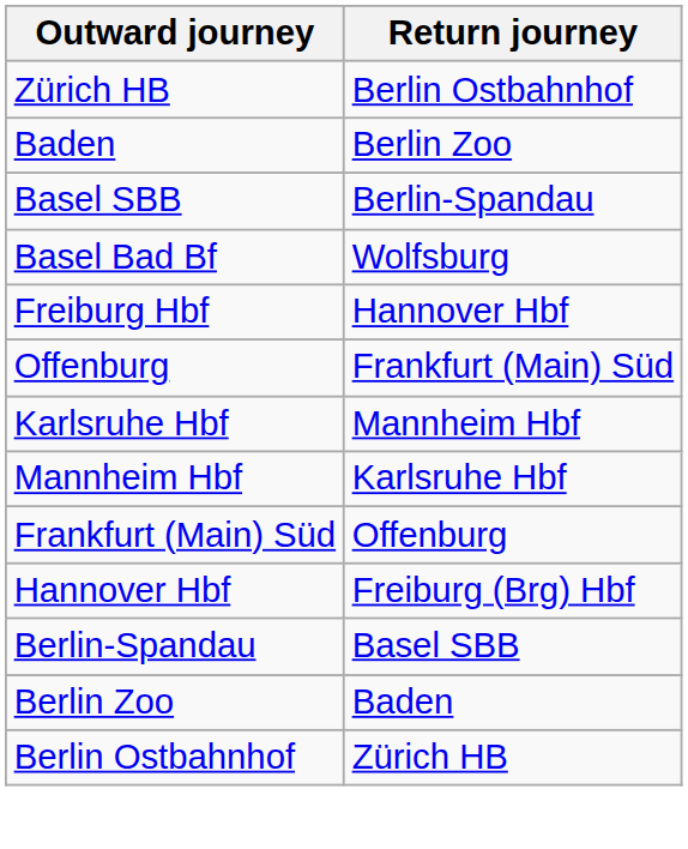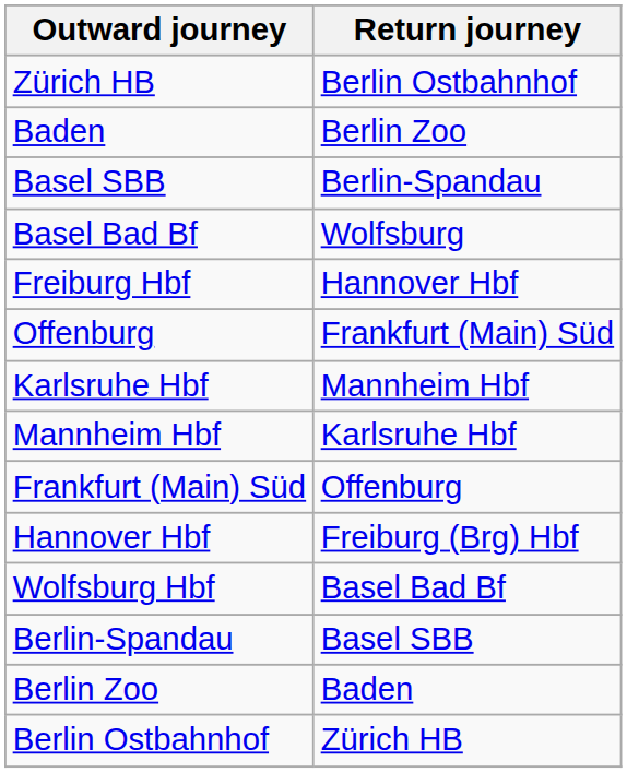+ row: Wolfsburg Hbf | Basel Bad Bf
